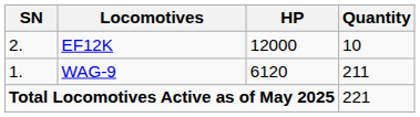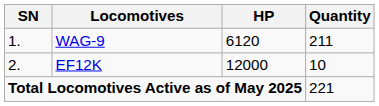rows swapped: WAG-9 <-> EF12K
